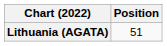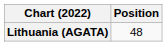Lithuania (AGATA) | Position: 51 -> 48
